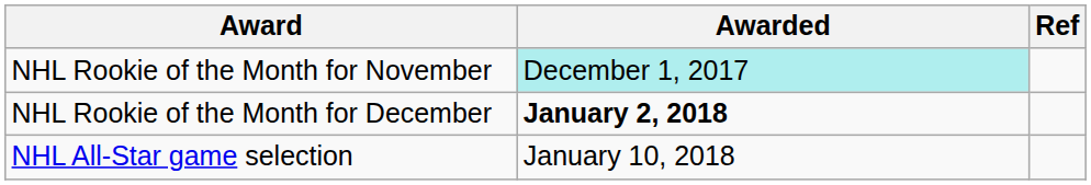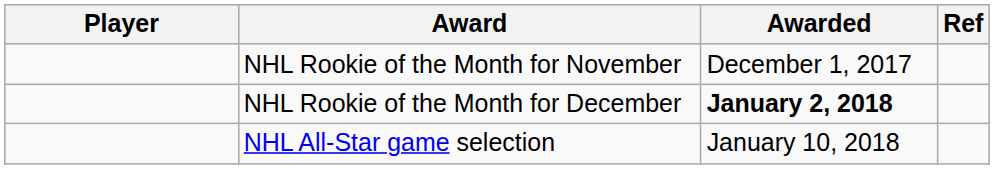+ column: Player
NHL Rookie of the Month for November | Awarded: paleturquoise background -> no background
